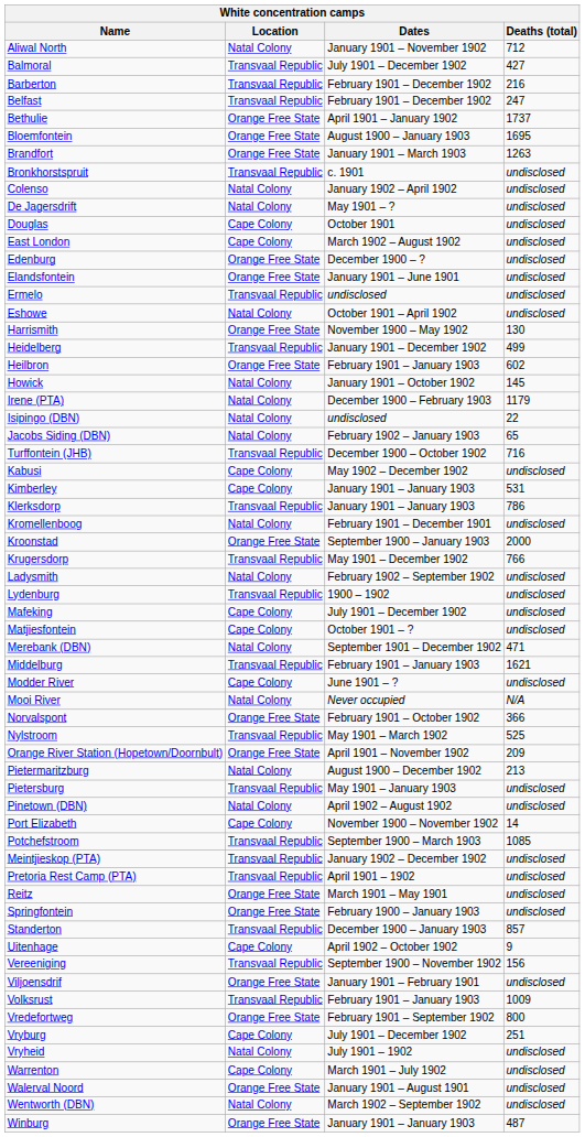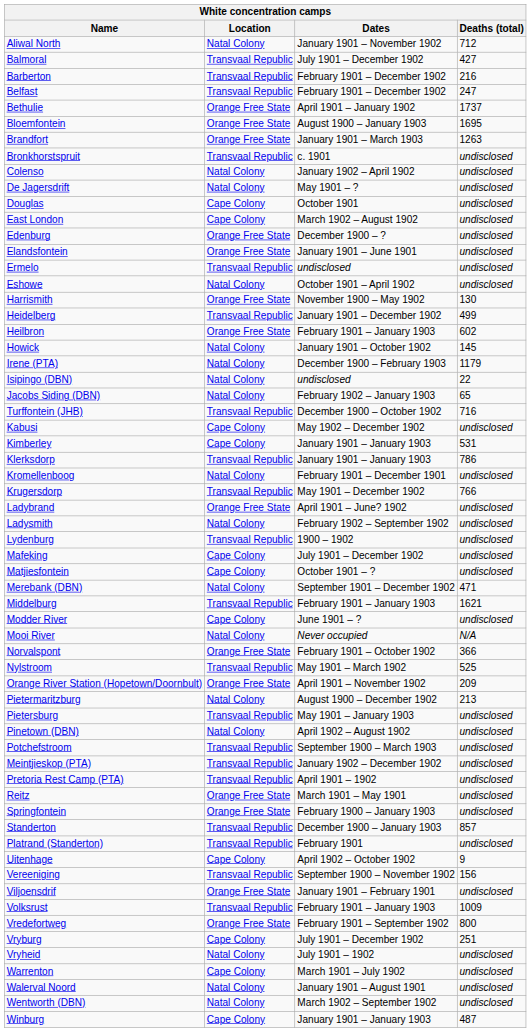- row: Kroonstad | Orange Free State | September 1900 – January 1903 | 2000
+ row: Ladybrand | Orange Free State | April 1901 – June? 1902 | undisclosed
- row: Port Elizabeth | Cape Colony | November 1900 – November 1902 | 14
Potchefstroom | Deaths (total): 1085 -> undisclosed
+ row: Platrand (Standerton) | Transvaal Republic | February 1901 | undisclosed
Walerval Noord | Location: Orange Free State -> Natal Colony
Winburg | Location: Orange Free State -> Cape Colony
